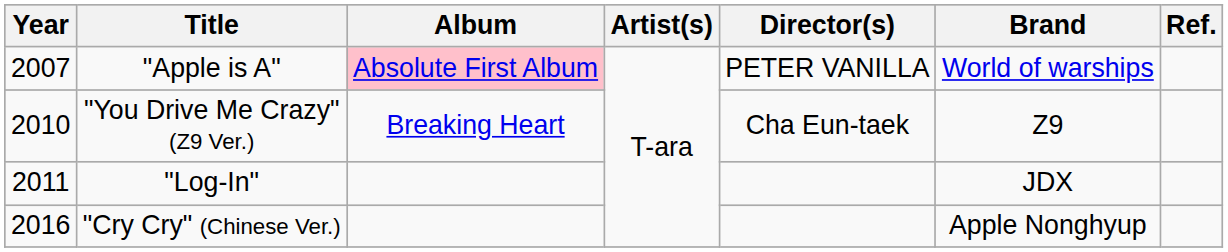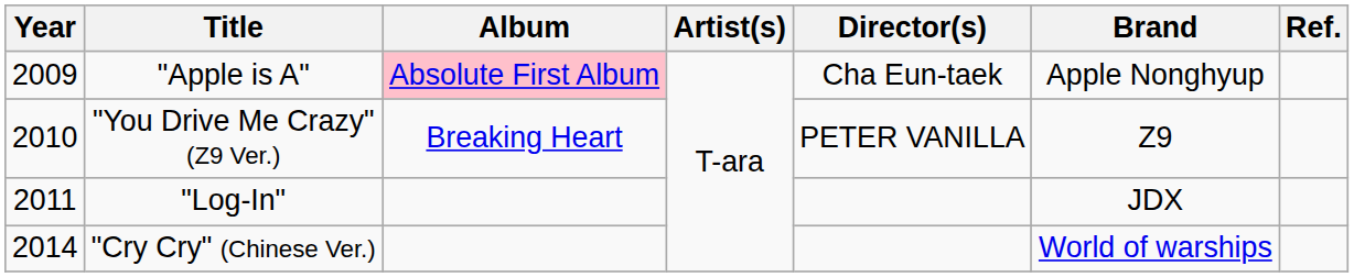"Apple is A" | Year: 2007 -> 2009
"Apple is A" | Director(s): PETER VANILLA -> Cha Eun-taek
"Apple is A" | Brand: World of warships -> Apple Nonghyup
"You Drive Me Crazy" (Z9 Ver.) | Director(s): Cha Eun-taek -> PETER VANILLA
"Cry Cry" (Chinese Ver.) | Year: 2016 -> 2014
"Cry Cry" (Chinese Ver.) | Brand: Apple Nonghyup -> World of warships
